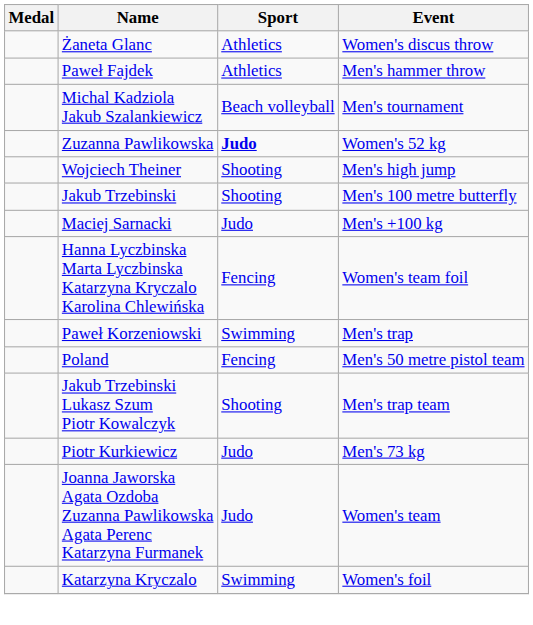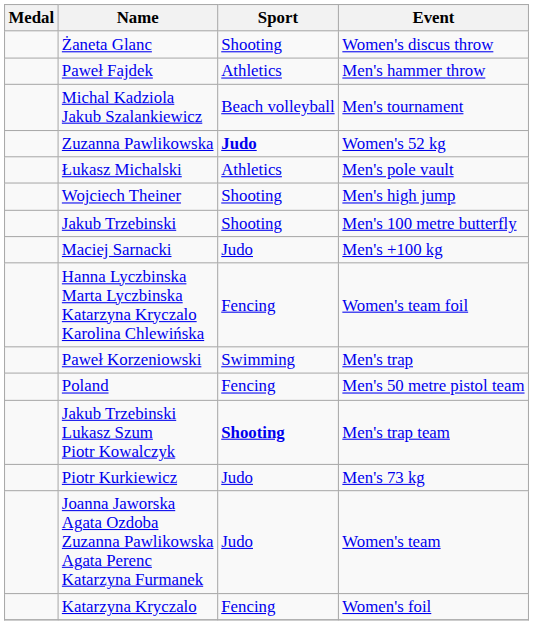Żaneta Glanc | Sport: Athletics -> Shooting
+ row: Łukasz Michalski | Athletics | Men's pole vault
Jakub Trzebinski Lukasz Szum Piotr Kowalczyk | Sport: normal -> bold
Katarzyna Kryczalo | Sport: Swimming -> Fencing
